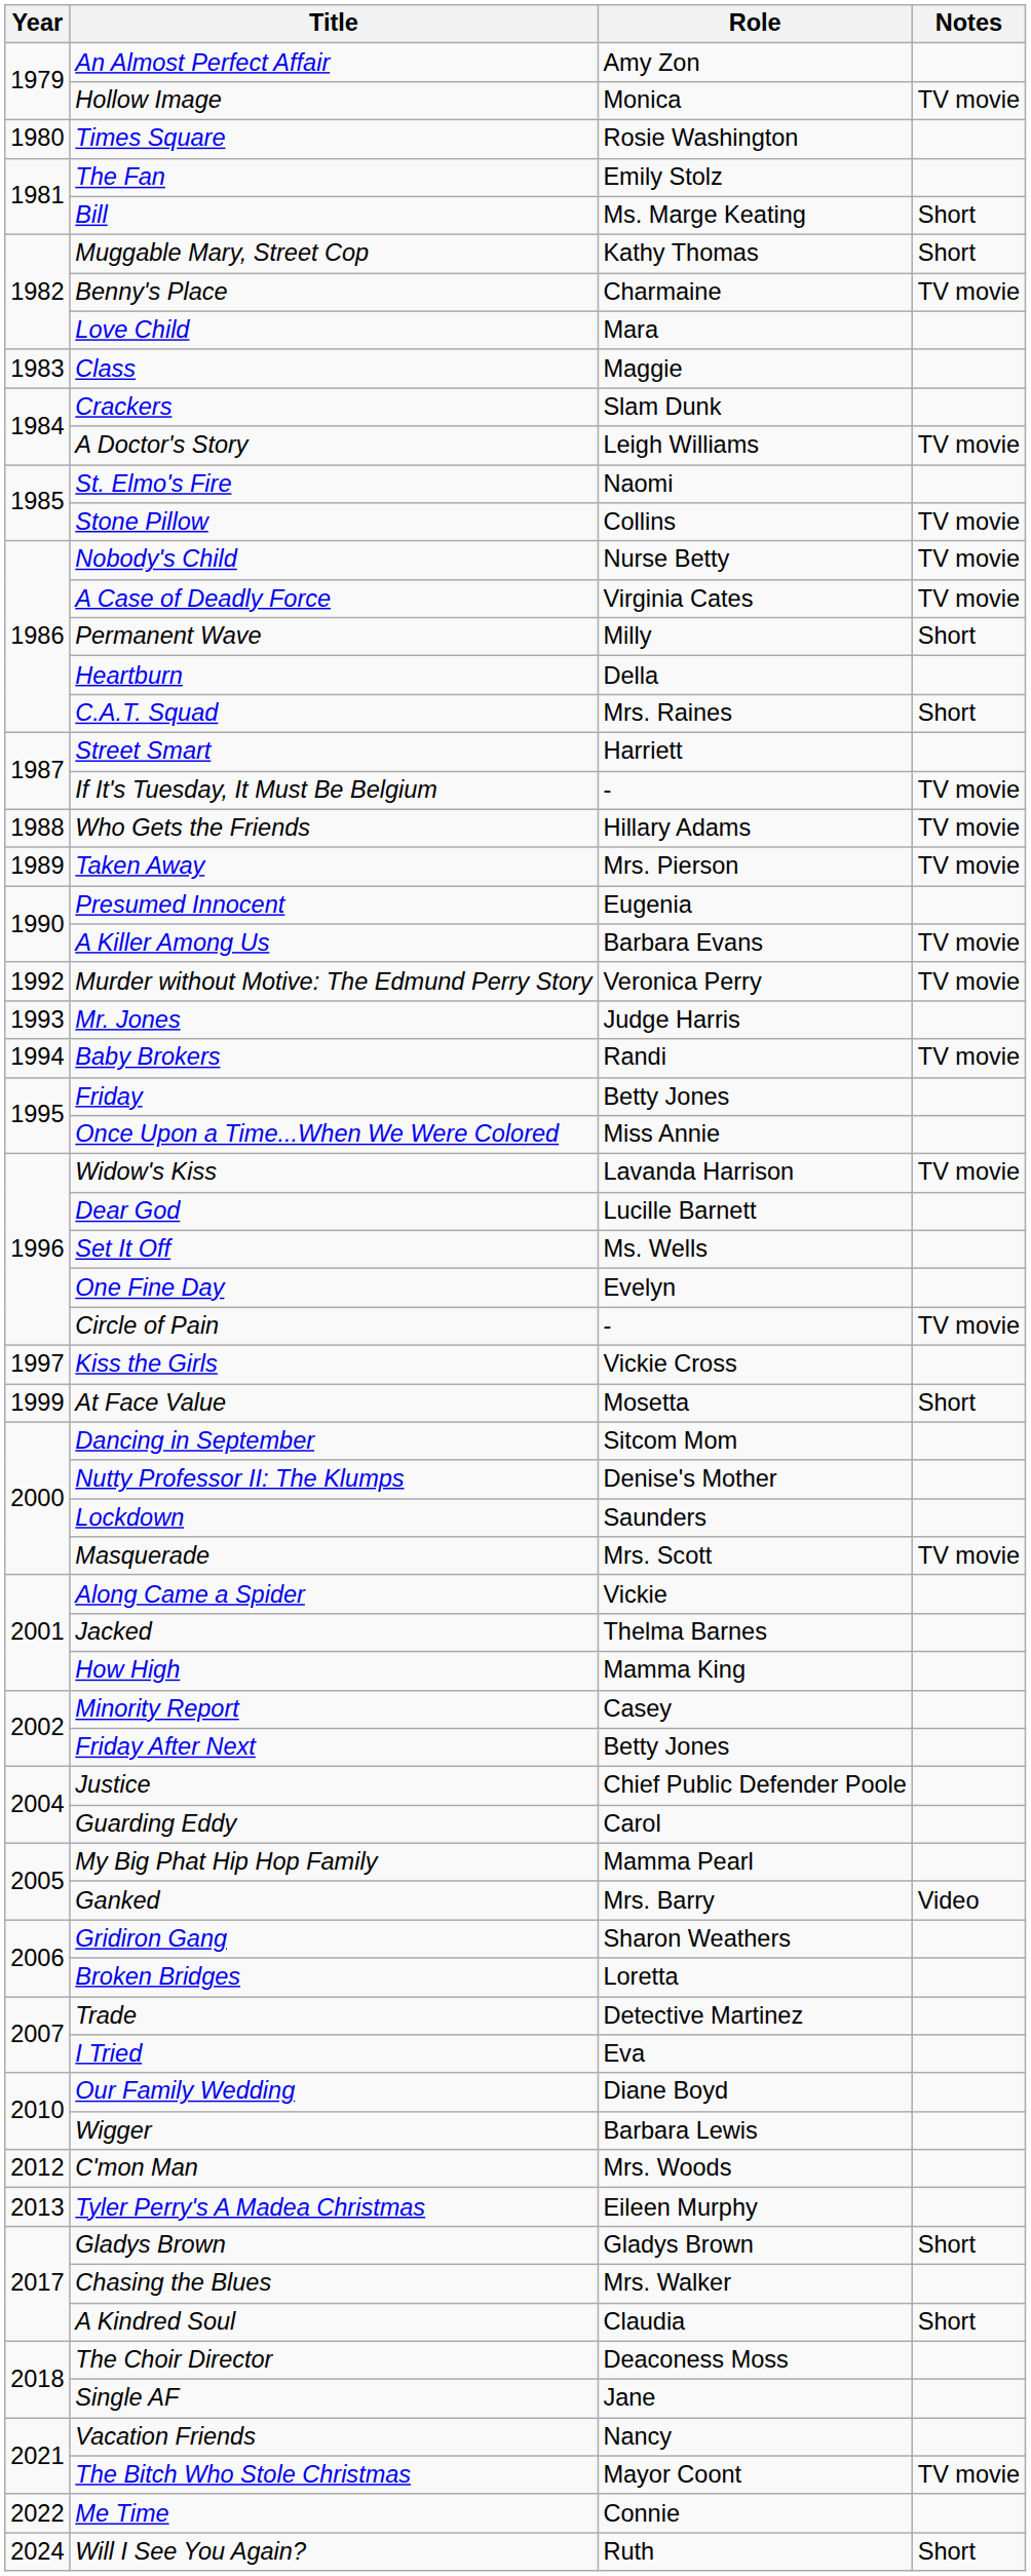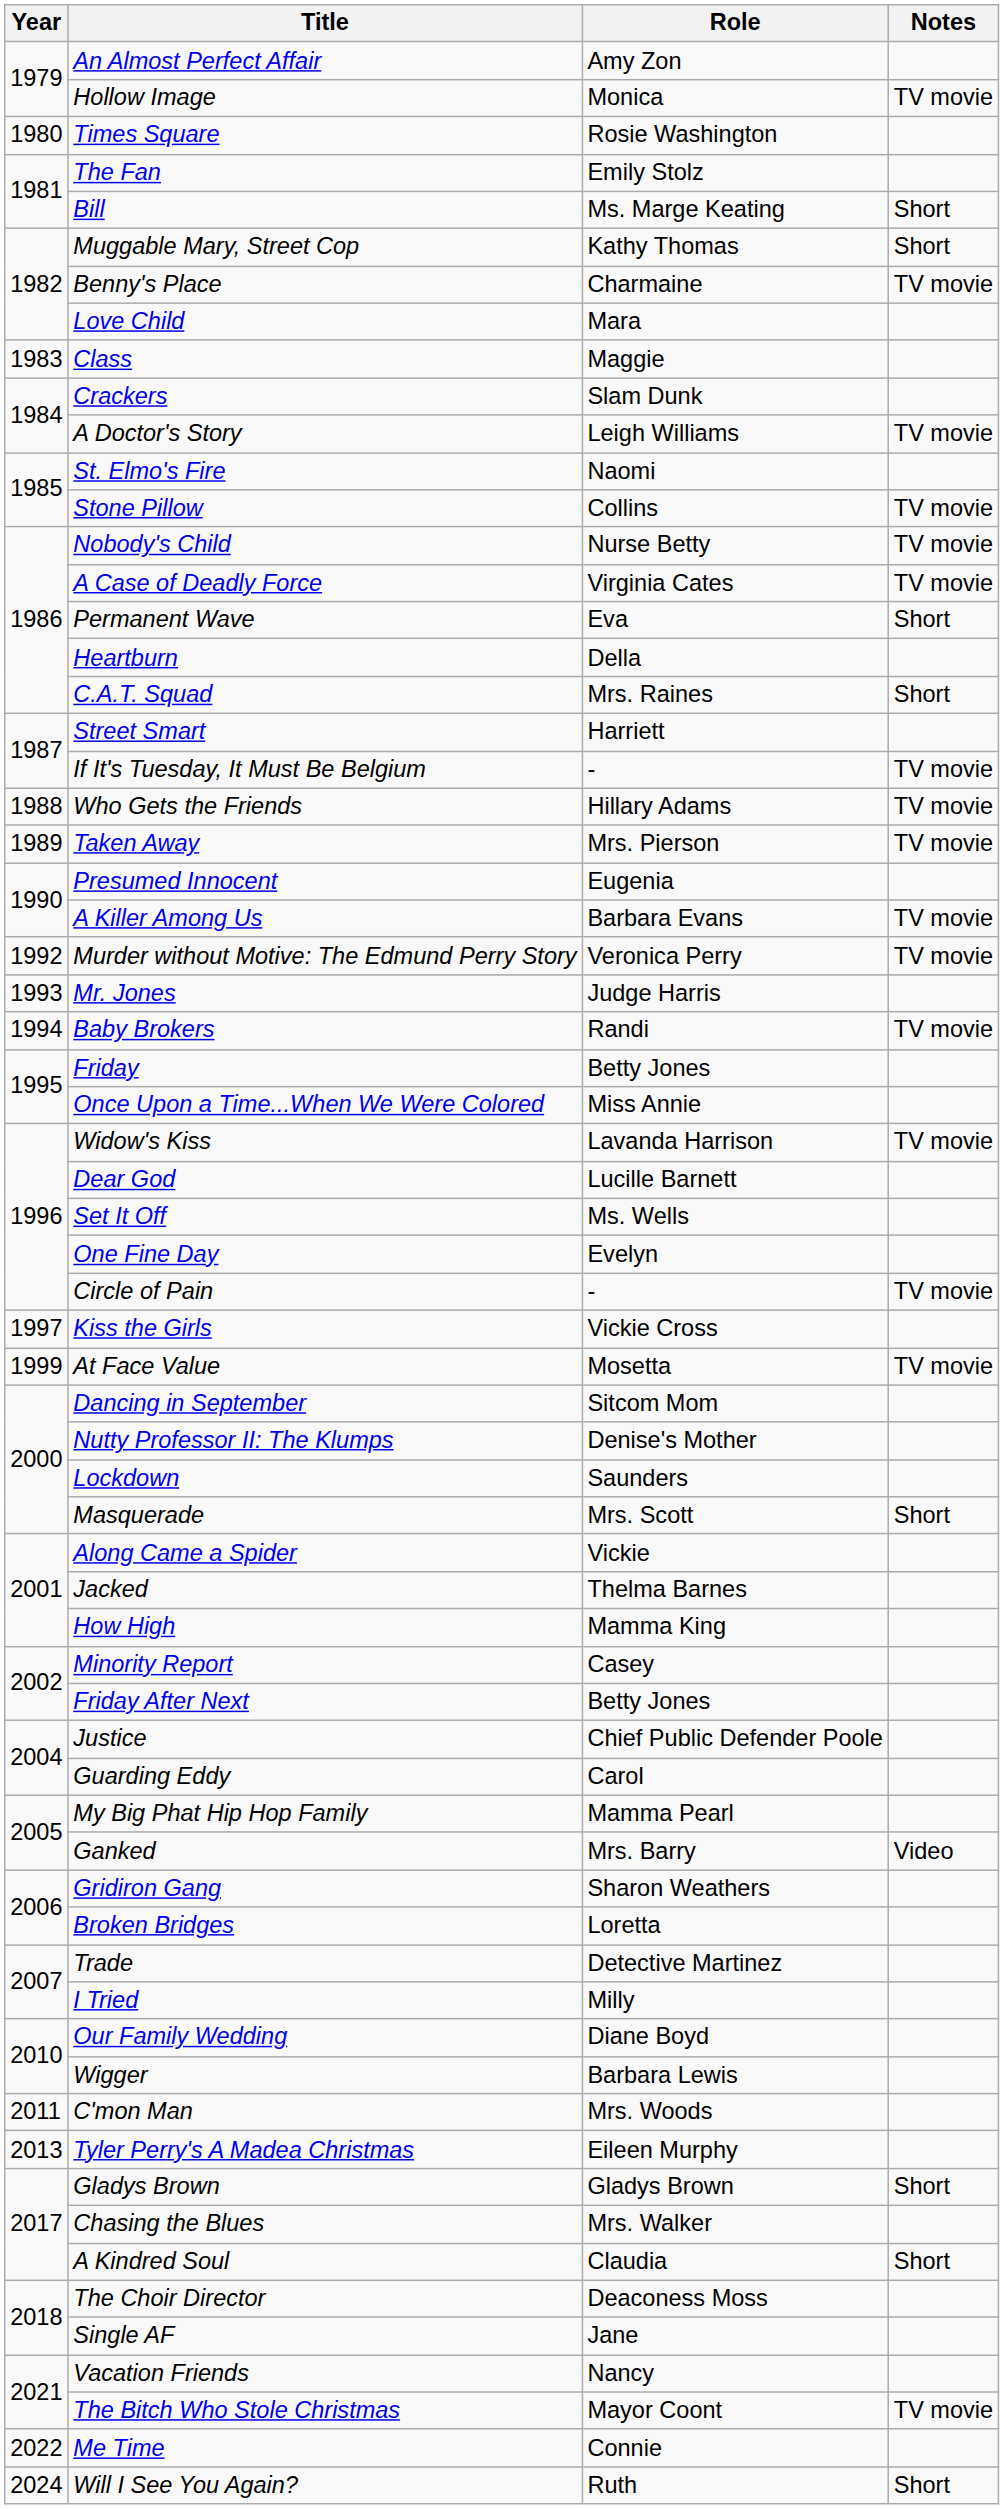Permanent Wave | Role: Milly -> Eva
At Face Value | Notes: Short -> TV movie
Masquerade | Notes: TV movie -> Short
I Tried | Role: Eva -> Milly
C'mon Man | Year: 2012 -> 2011
